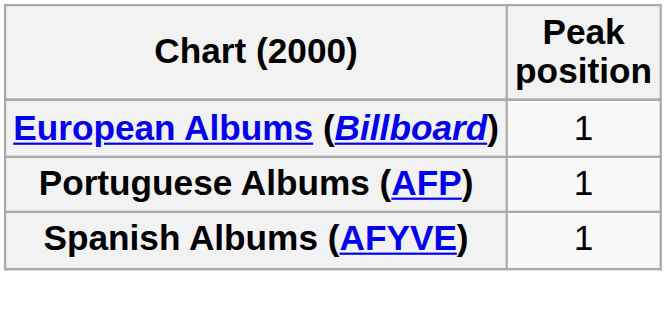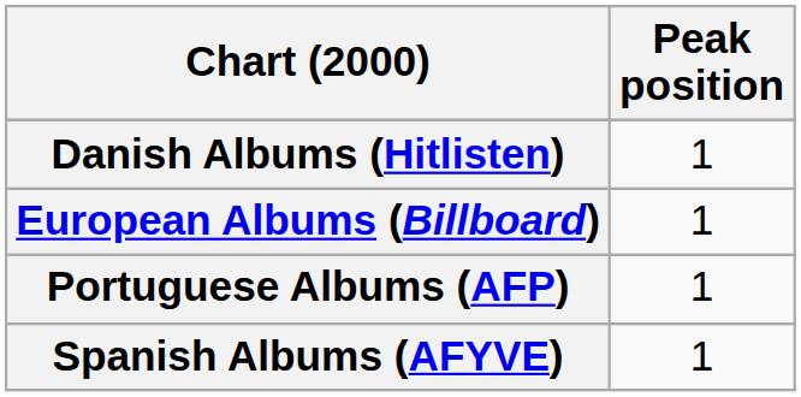+ row: Danish Albums (Hitlisten) | 1
